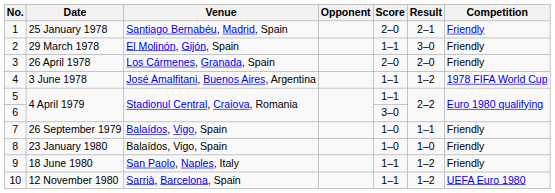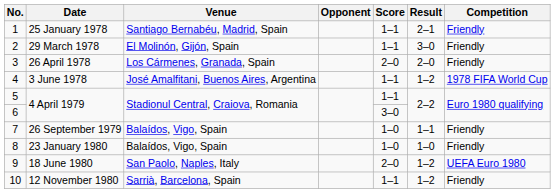25 January 1978 | Score: 2–0 -> 1–1
18 June 1980 | Score: 1–1 -> 2–0
18 June 1980 | Competition: Friendly -> UEFA Euro 1980
12 November 1980 | Competition: UEFA Euro 1980 -> Friendly
